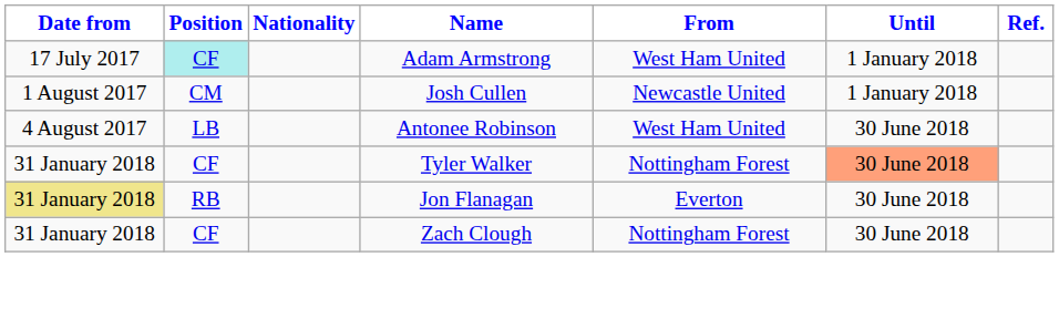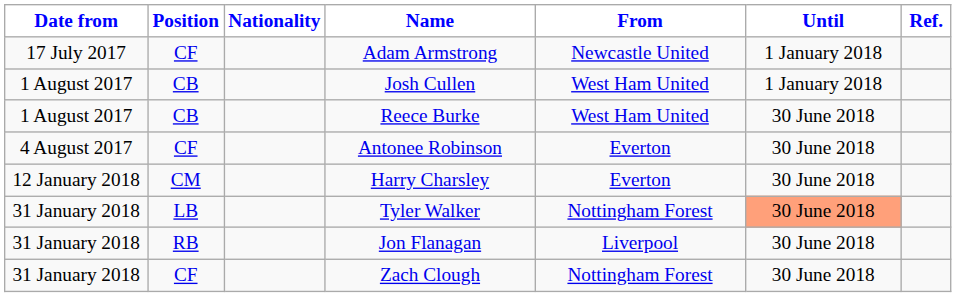Adam Armstrong | Position: paleturquoise background -> no background
Adam Armstrong | From: West Ham United -> Newcastle United
Josh Cullen | Position: CM -> CB
Josh Cullen | From: Newcastle United -> West Ham United
+ row: 1 August 2017 | CB | Reece Burke | West Ham United | 30 June 2018
Antonee Robinson | Position: LB -> CF
Antonee Robinson | From: West Ham United -> Everton
+ row: 12 January 2018 | CM | Harry Charsley | Everton | 30 June 2018
Tyler Walker | Position: CF -> LB
Jon Flanagan | Date from: khaki background -> no background
Jon Flanagan | From: Everton -> Liverpool
